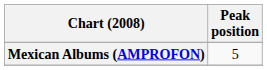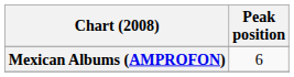Mexican Albums (AMPROFON) | Peak position: 5 -> 6
